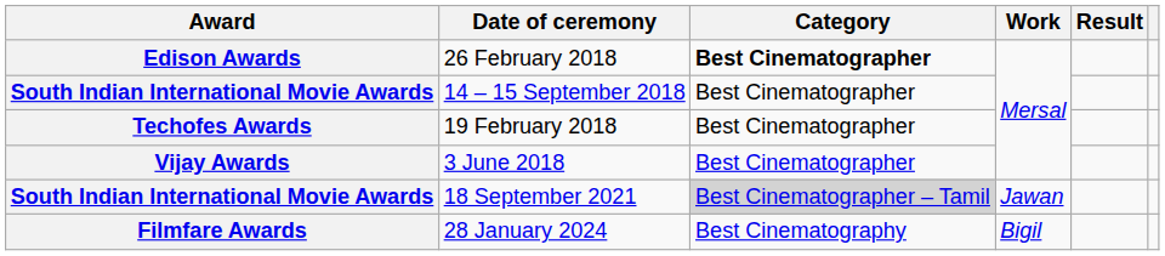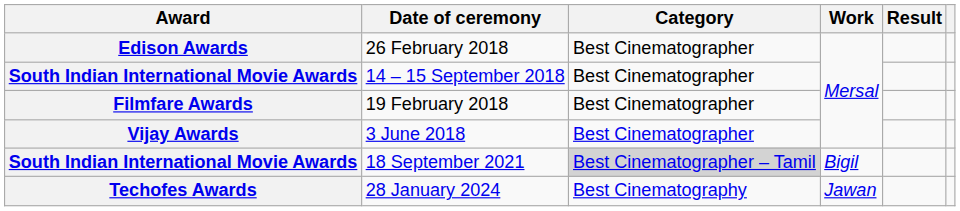26 February 2018 | Category: bold -> normal
19 February 2018 | Award: Techofes Awards -> Filmfare Awards
18 September 2021 | Work: Jawan -> Bigil
28 January 2024 | Award: Filmfare Awards -> Techofes Awards
28 January 2024 | Work: Bigil -> Jawan
